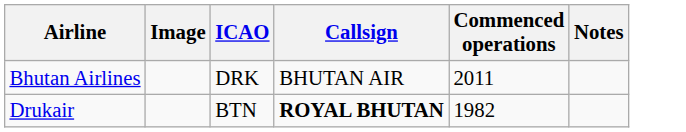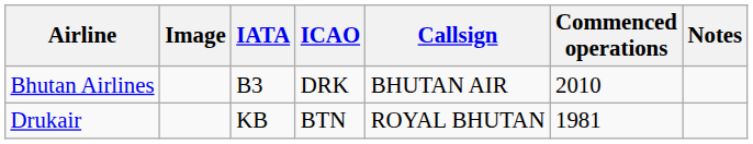+ column: IATA | B3 | KB
Bhutan Airlines | Commenced operations: 2011 -> 2010
Drukair | Callsign: bold -> normal
Drukair | Commenced operations: 1982 -> 1981
